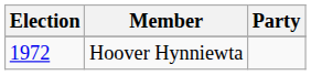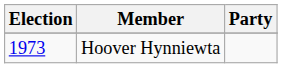Hoover Hynniewta | Election: 1972 -> 1973
